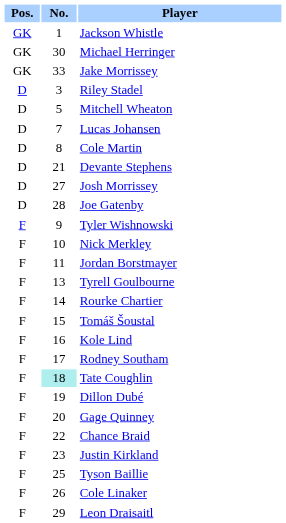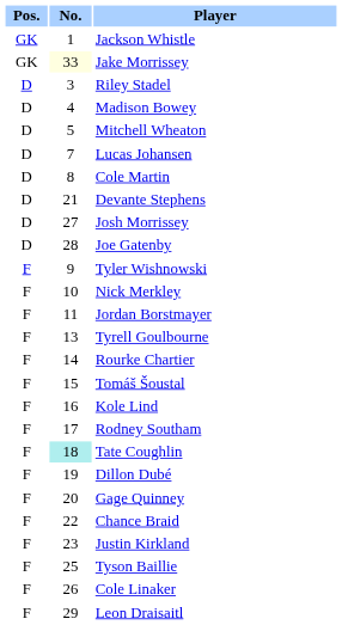- row: GK | 30 | Michael Herringer
Jake Morrissey | No.: no background -> lightyellow background
+ row: D | 4 | Madison Bowey
